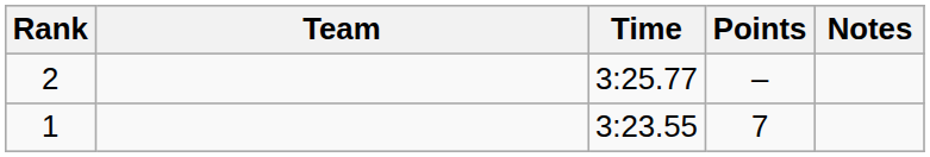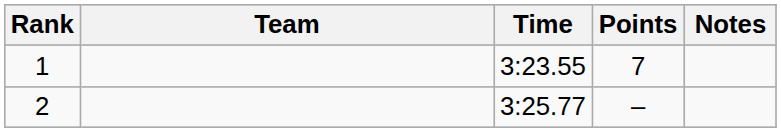rows swapped: 1 <-> 2
